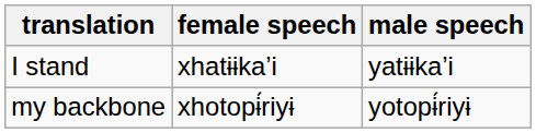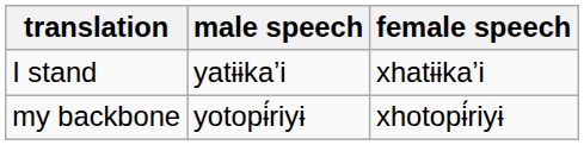columns swapped: female speech <-> male speech
